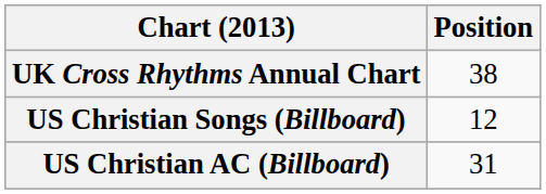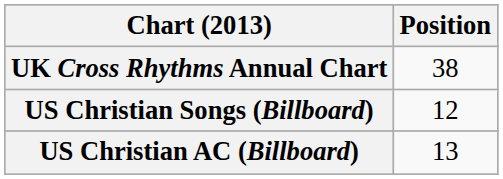US Christian AC (Billboard) | Position: 31 -> 13
